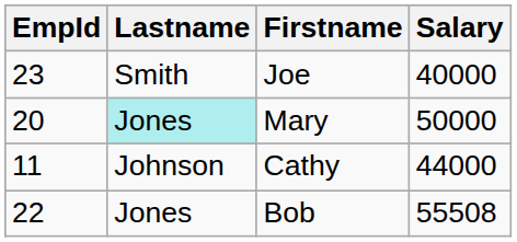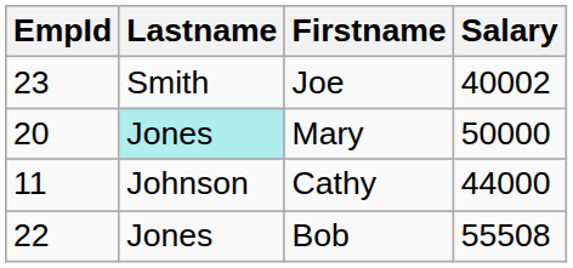Joe | Salary: 40000 -> 40002
